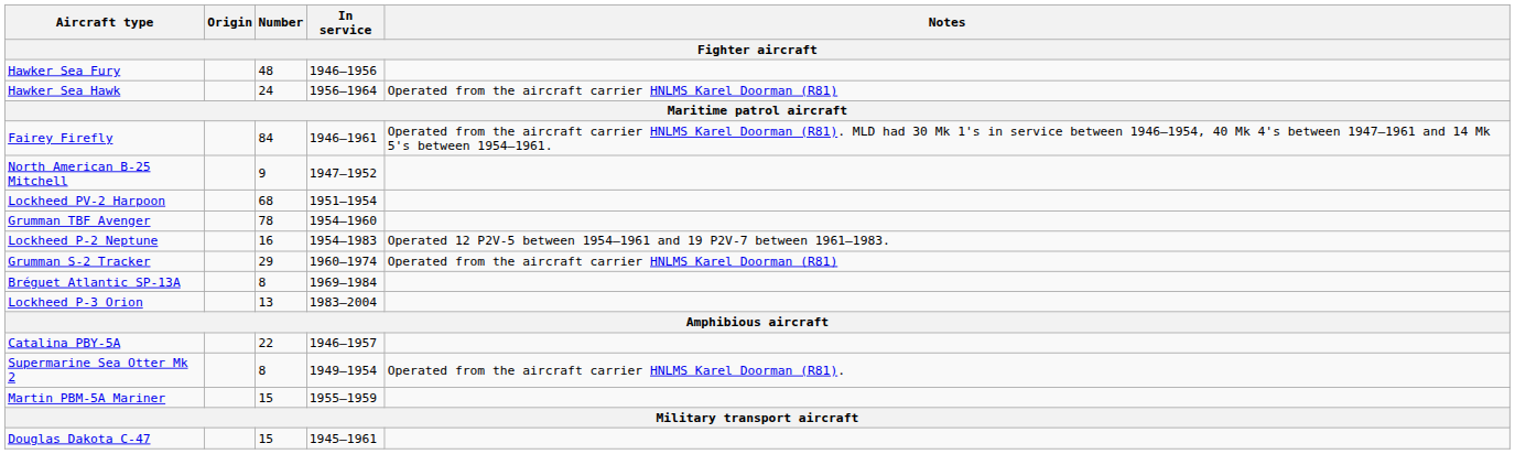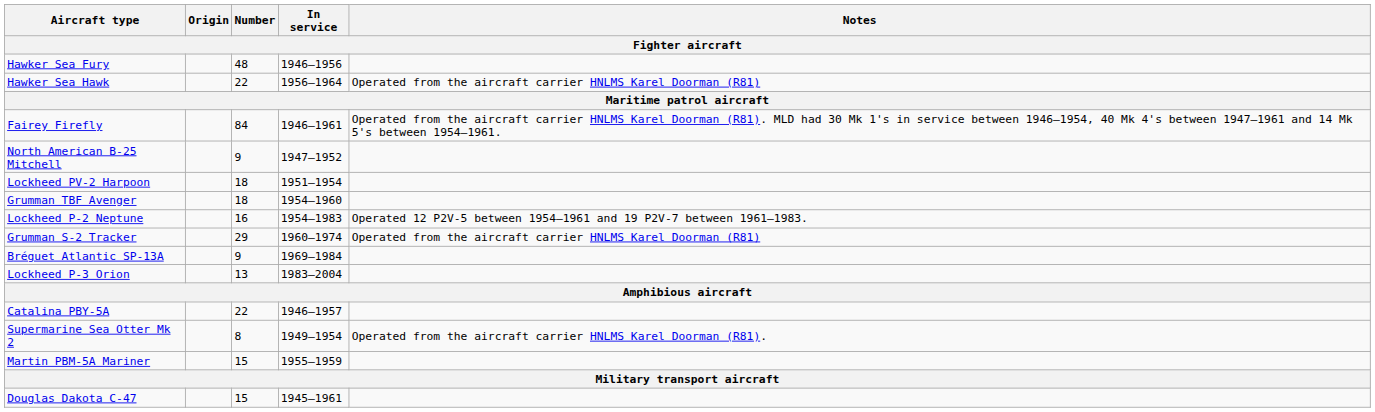Hawker Sea Hawk | Number: 24 -> 22
Lockheed PV-2 Harpoon | Number: 68 -> 18
Grumman TBF Avenger | Number: 78 -> 18
Bréguet Atlantic SP-13A | Number: 8 -> 9
